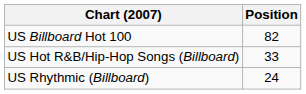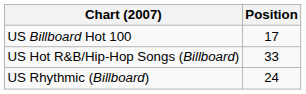US Billboard Hot 100 | Position: 82 -> 17
